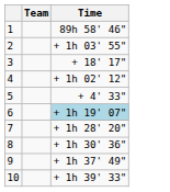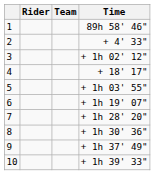+ column: Rider
2 | Time: + 1h 03' 55" -> + 4' 33"
3 | Time: + 18' 17" -> + 1h 02' 12"
4 | Time: + 1h 02' 12" -> + 18' 17"
5 | Time: + 4' 33" -> + 1h 03' 55"
6 | Time: lightblue background -> no background
